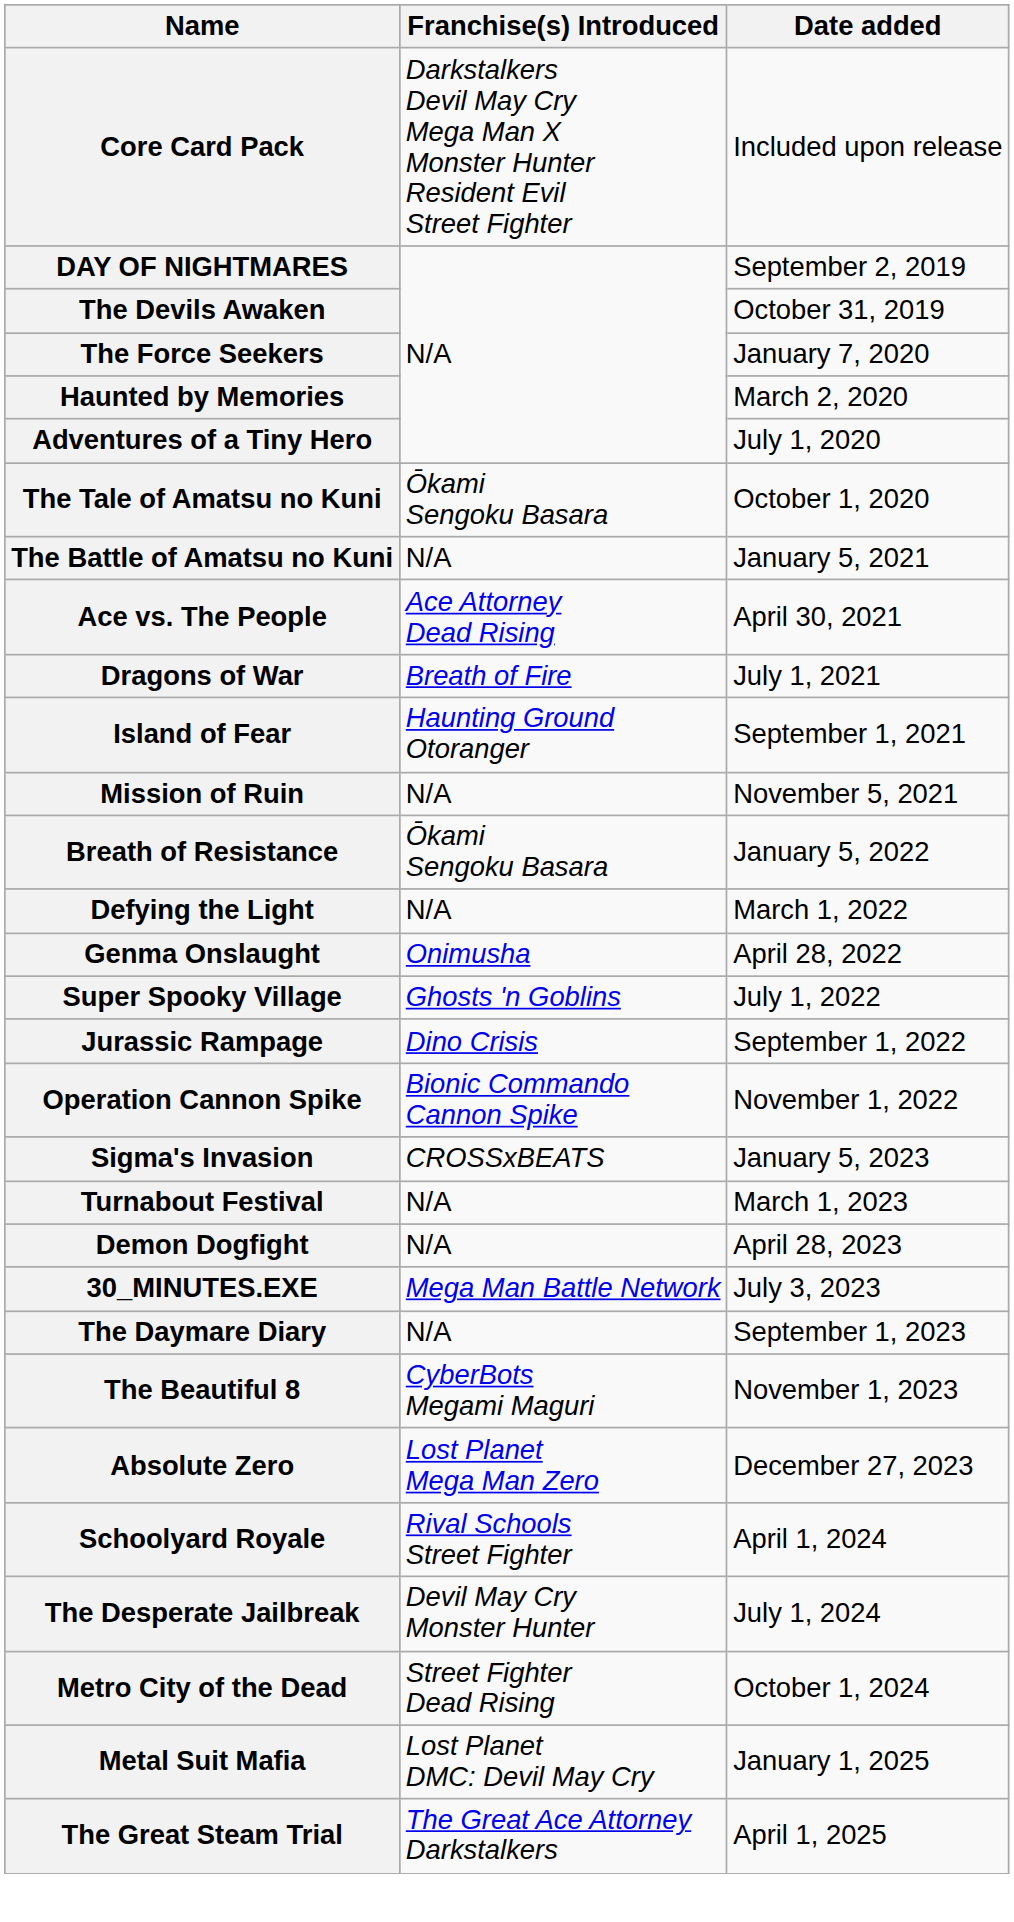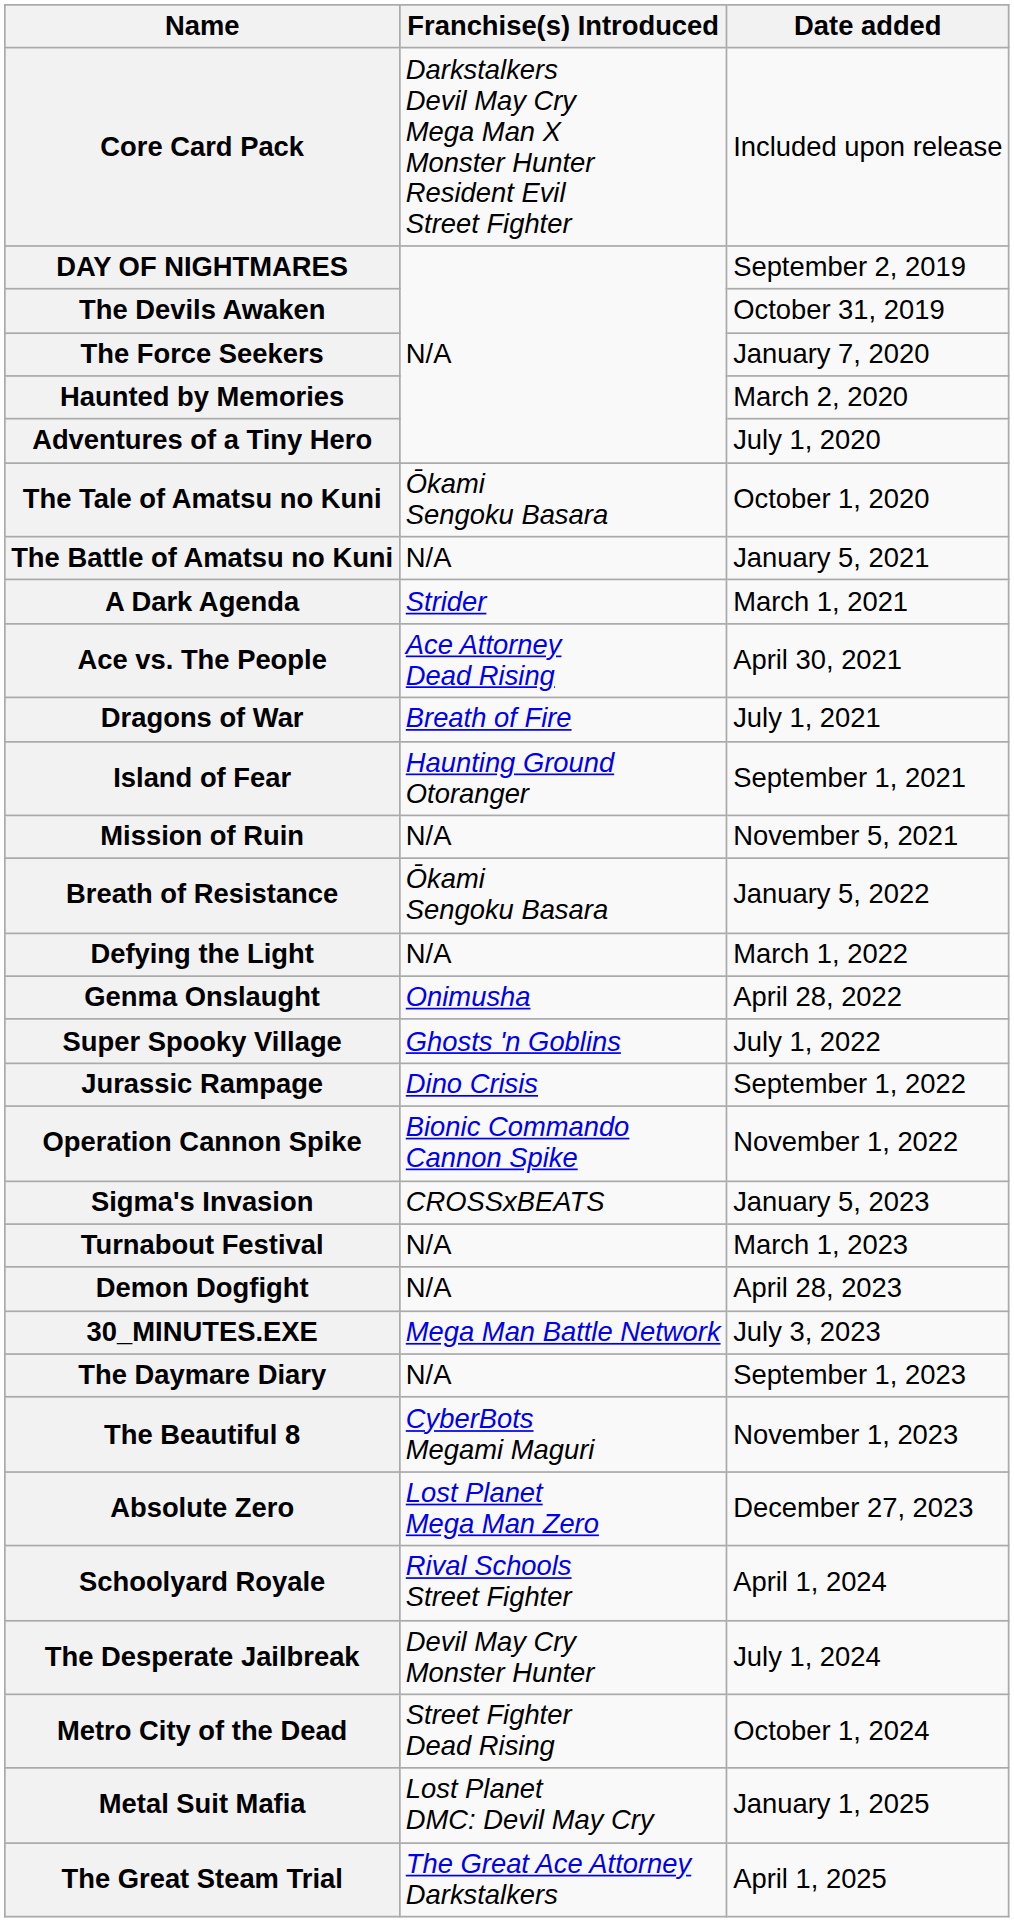+ row: A Dark Agenda | Strider | March 1, 2021
